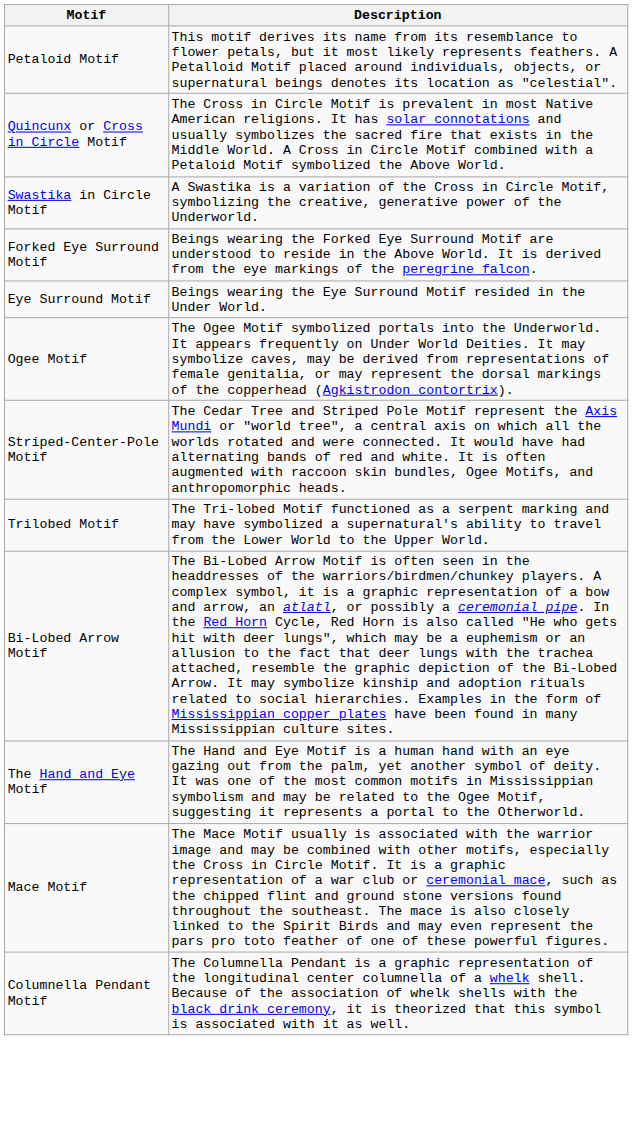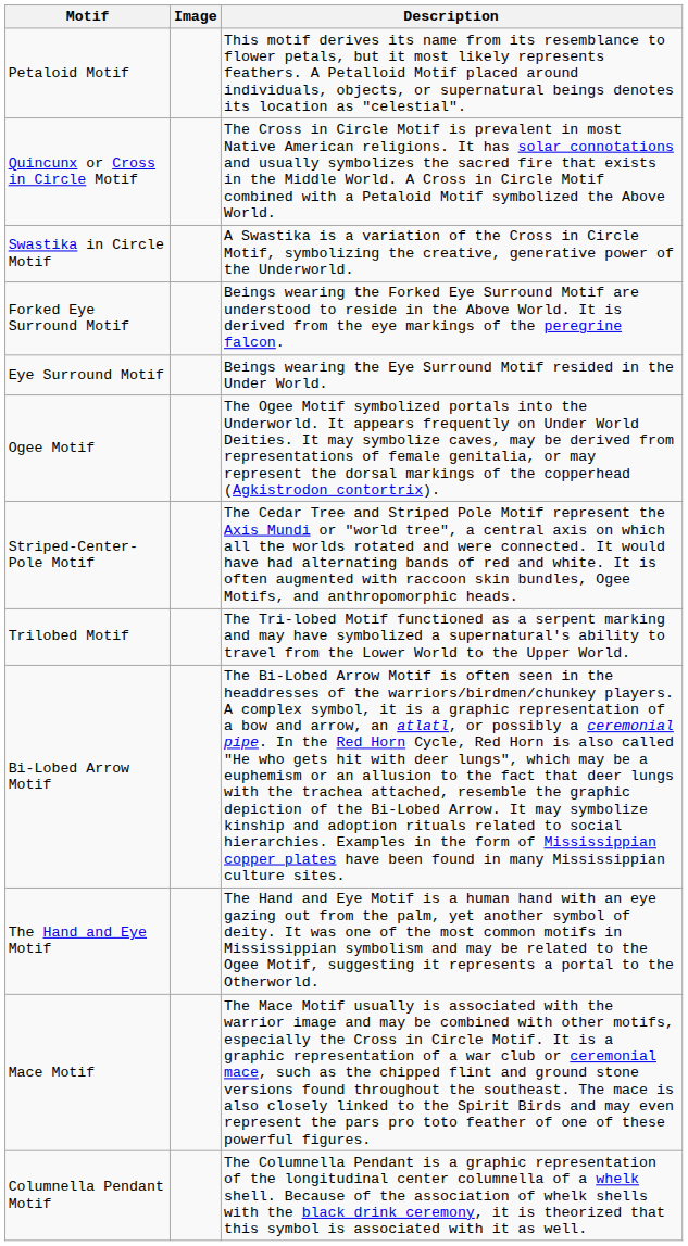+ column: Image
